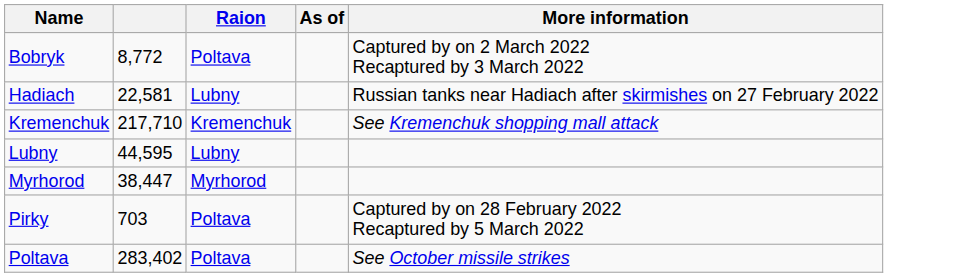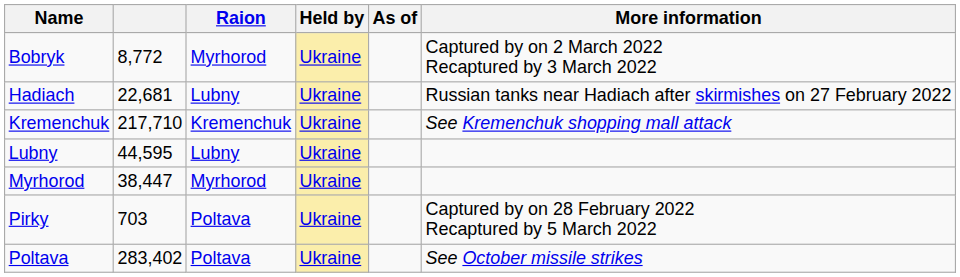+ column: Held by | Ukraine | Ukraine | Ukraine | Ukraine | Ukraine | Ukraine | Ukraine
Bobryk | Raion: Poltava -> Myrhorod
Hadiach | column 2: 22,581 -> 22,681
